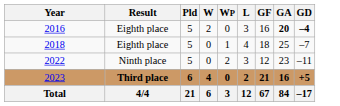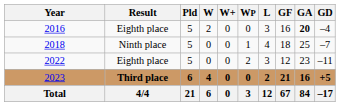+ column: W+ | 0 | 0 | 0 | 0 | 0
2016 | GD: bold -> normal
2018 | Result: Eighth place -> Ninth place
2022 | Result: Ninth place -> Eighth place
